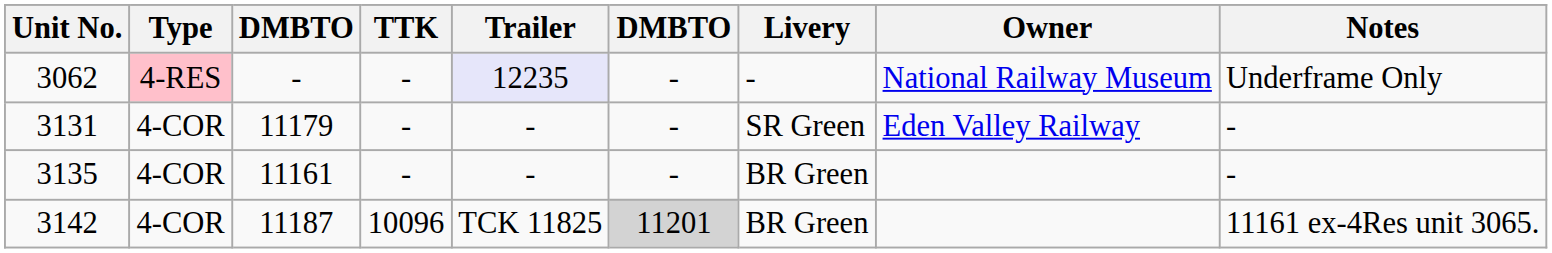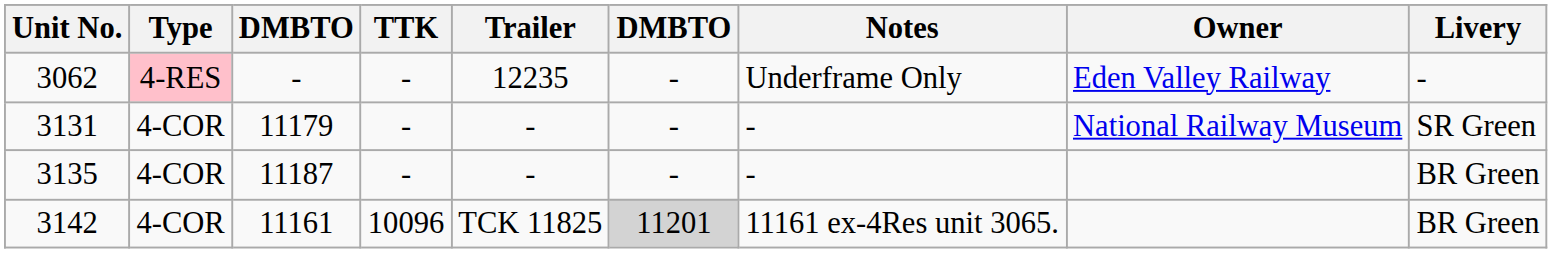columns swapped: Livery <-> Notes
3062 | Trailer: lavender background -> no background
3062 | Owner: National Railway Museum -> Eden Valley Railway
3131 | Owner: Eden Valley Railway -> National Railway Museum
3135 | column 3: 11161 -> 11187
3142 | column 3: 11187 -> 11161
